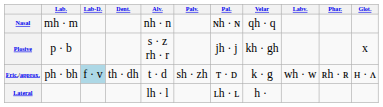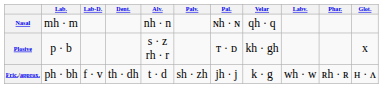Plosive | Pal.: jh · j -> ᴛ · ᴅ
Fric./approx. | Lab-D.: lightblue background -> no background
Fric./approx. | Pal.: ᴛ · ᴅ -> jh · j
- row: Lateral | lh · l | ʟh · ʟ | h ·
